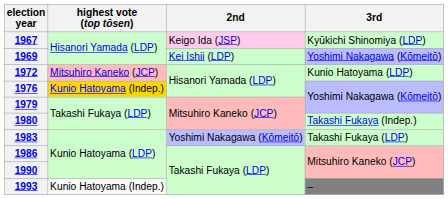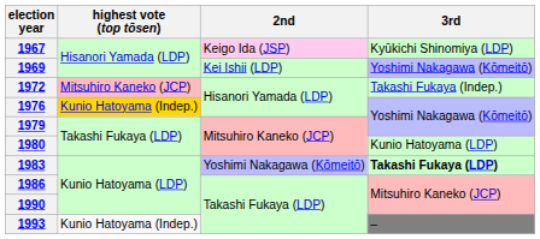1972 | 3rd: Kunio Hatoyama (LDP) -> Takashi Fukaya (Indep.)
1980 | 3rd: Takashi Fukaya (Indep.) -> Kunio Hatoyama (LDP)
1983 | 3rd: normal -> bold
